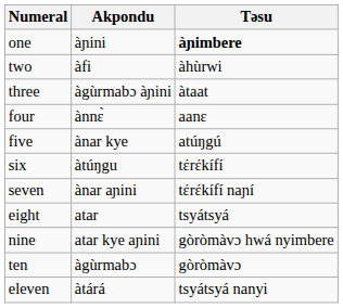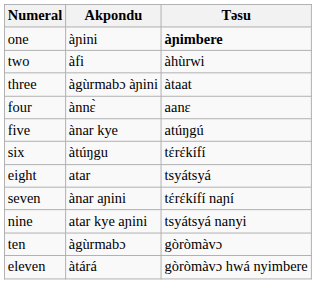rows swapped: seven <-> eight
nine | Təsu: gòròmàvɔ hwá nyimbere -> tsyátsyá nanyi
eleven | Təsu: tsyátsyá nanyi -> gòròmàvɔ hwá nyimbere
